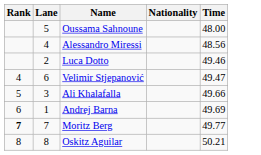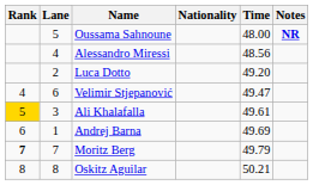+ column: Notes | NR
Luca Dotto | Time: 49.46 -> 49.20
Ali Khalafalla | Rank: no background -> gold background
Ali Khalafalla | Time: 49.66 -> 49.61
Moritz Berg | Time: 49.77 -> 49.79
